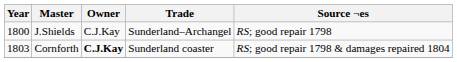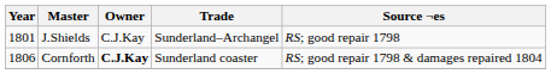J.Shields | Year: 1800 -> 1801
Cornforth | Year: 1803 -> 1806
